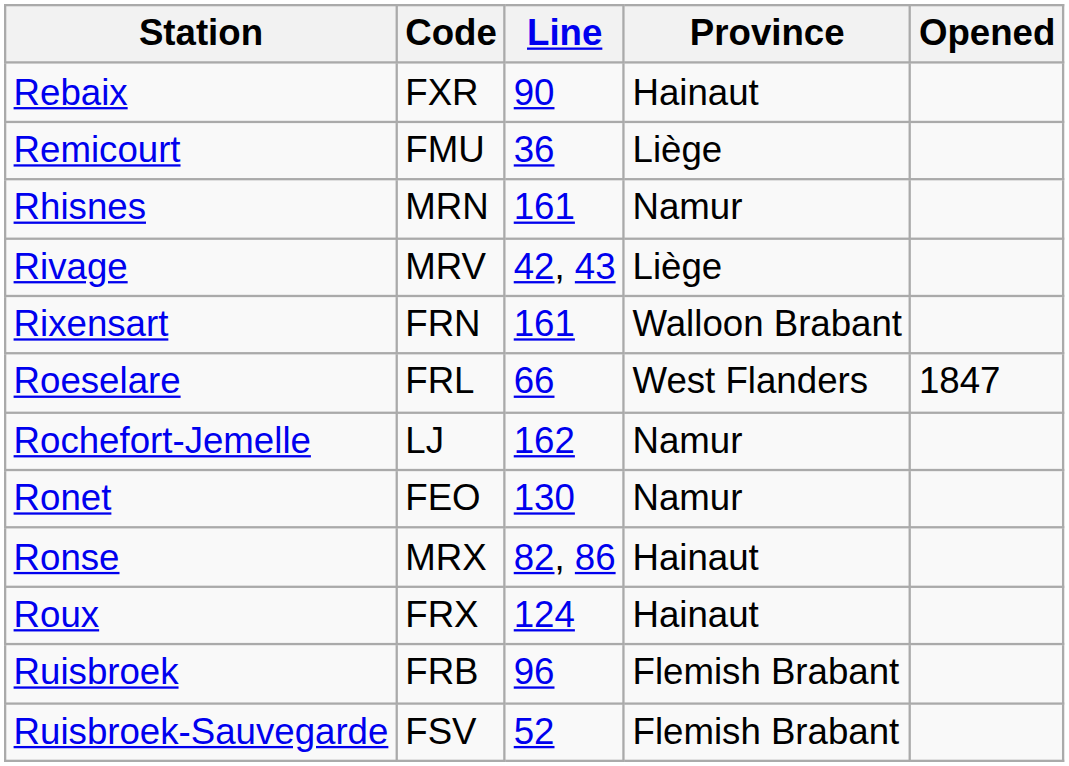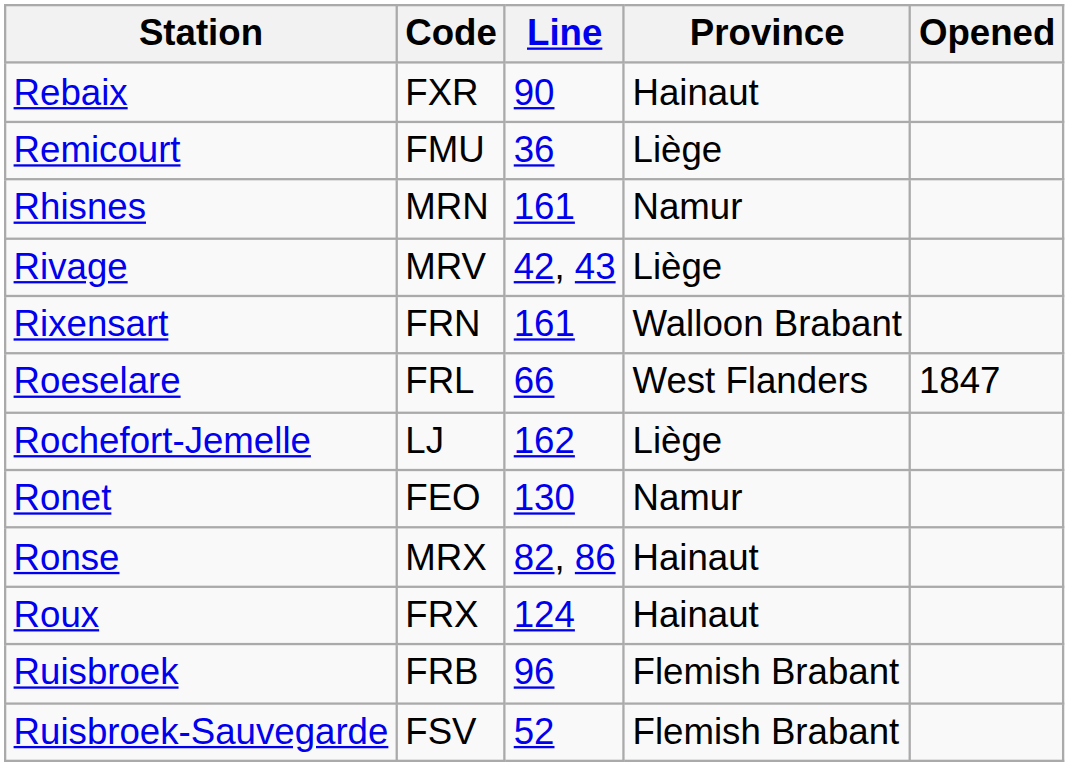Rochefort-Jemelle | Province: Namur -> Liège
